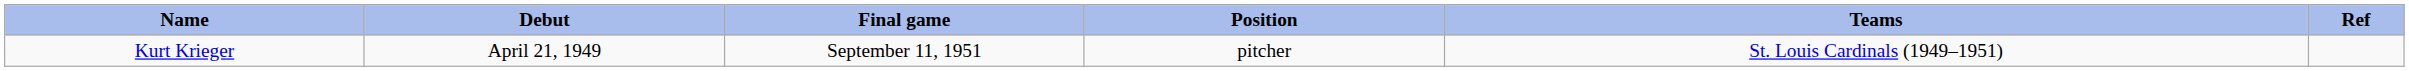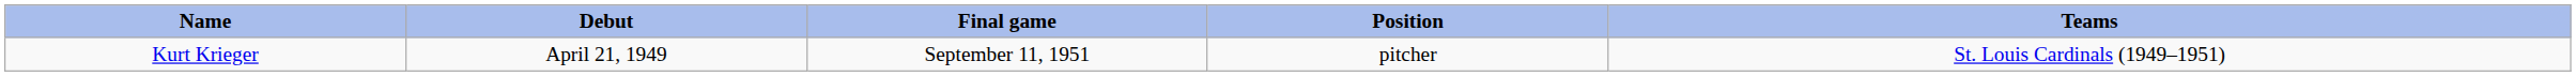- column: Ref
